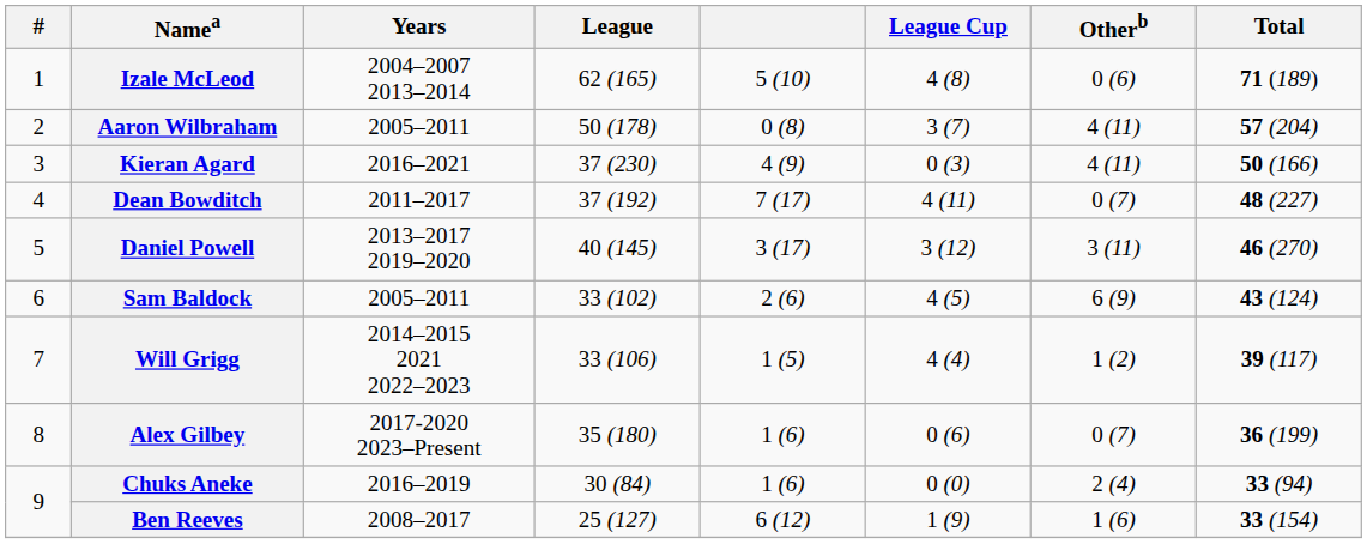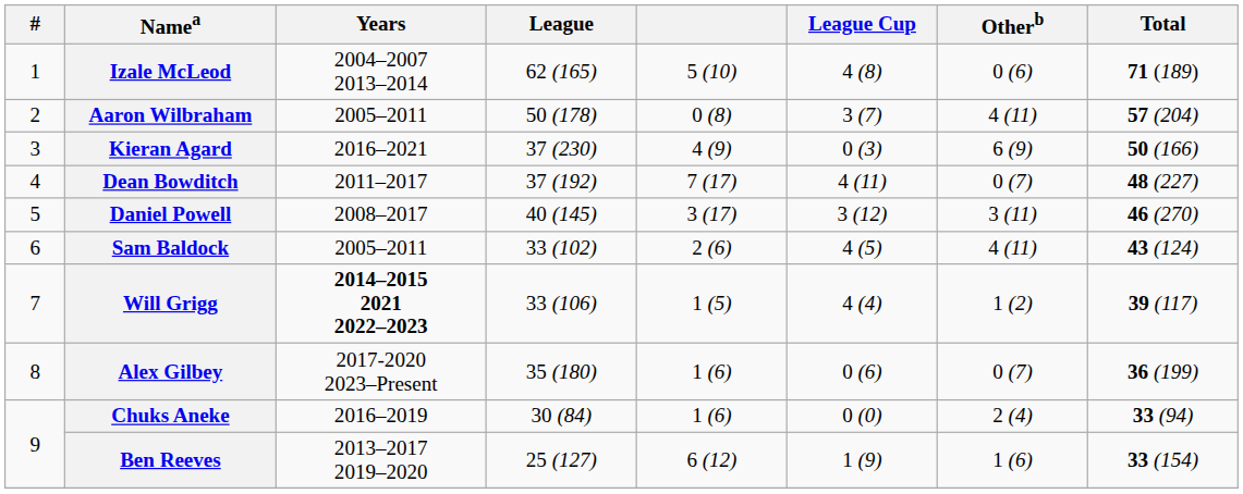Kieran Agard | Otherb: 4 (11) -> 6 (9)
Daniel Powell | Years: 2013–2017 2019–2020 -> 2008–2017
Sam Baldock | Otherb: 6 (9) -> 4 (11)
Will Grigg | Years: normal -> bold
Ben Reeves | Years: 2008–2017 -> 2013–2017 2019–2020
